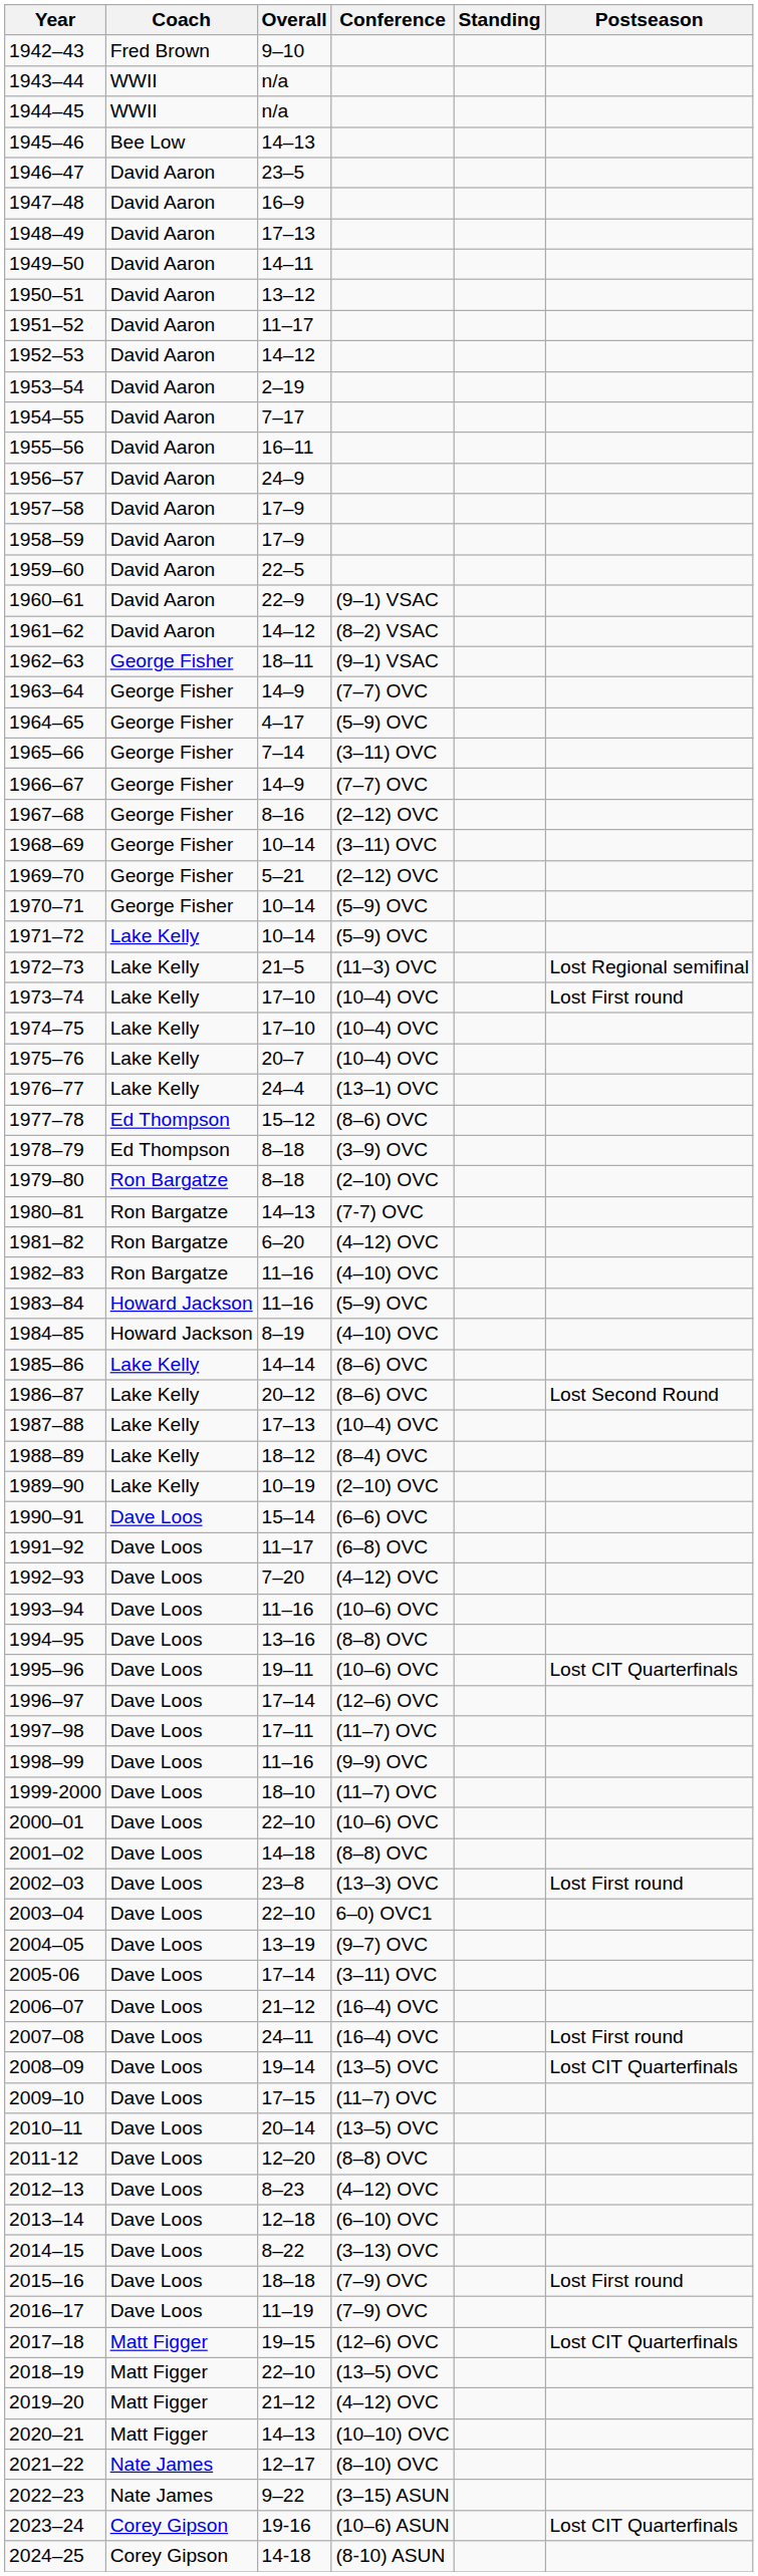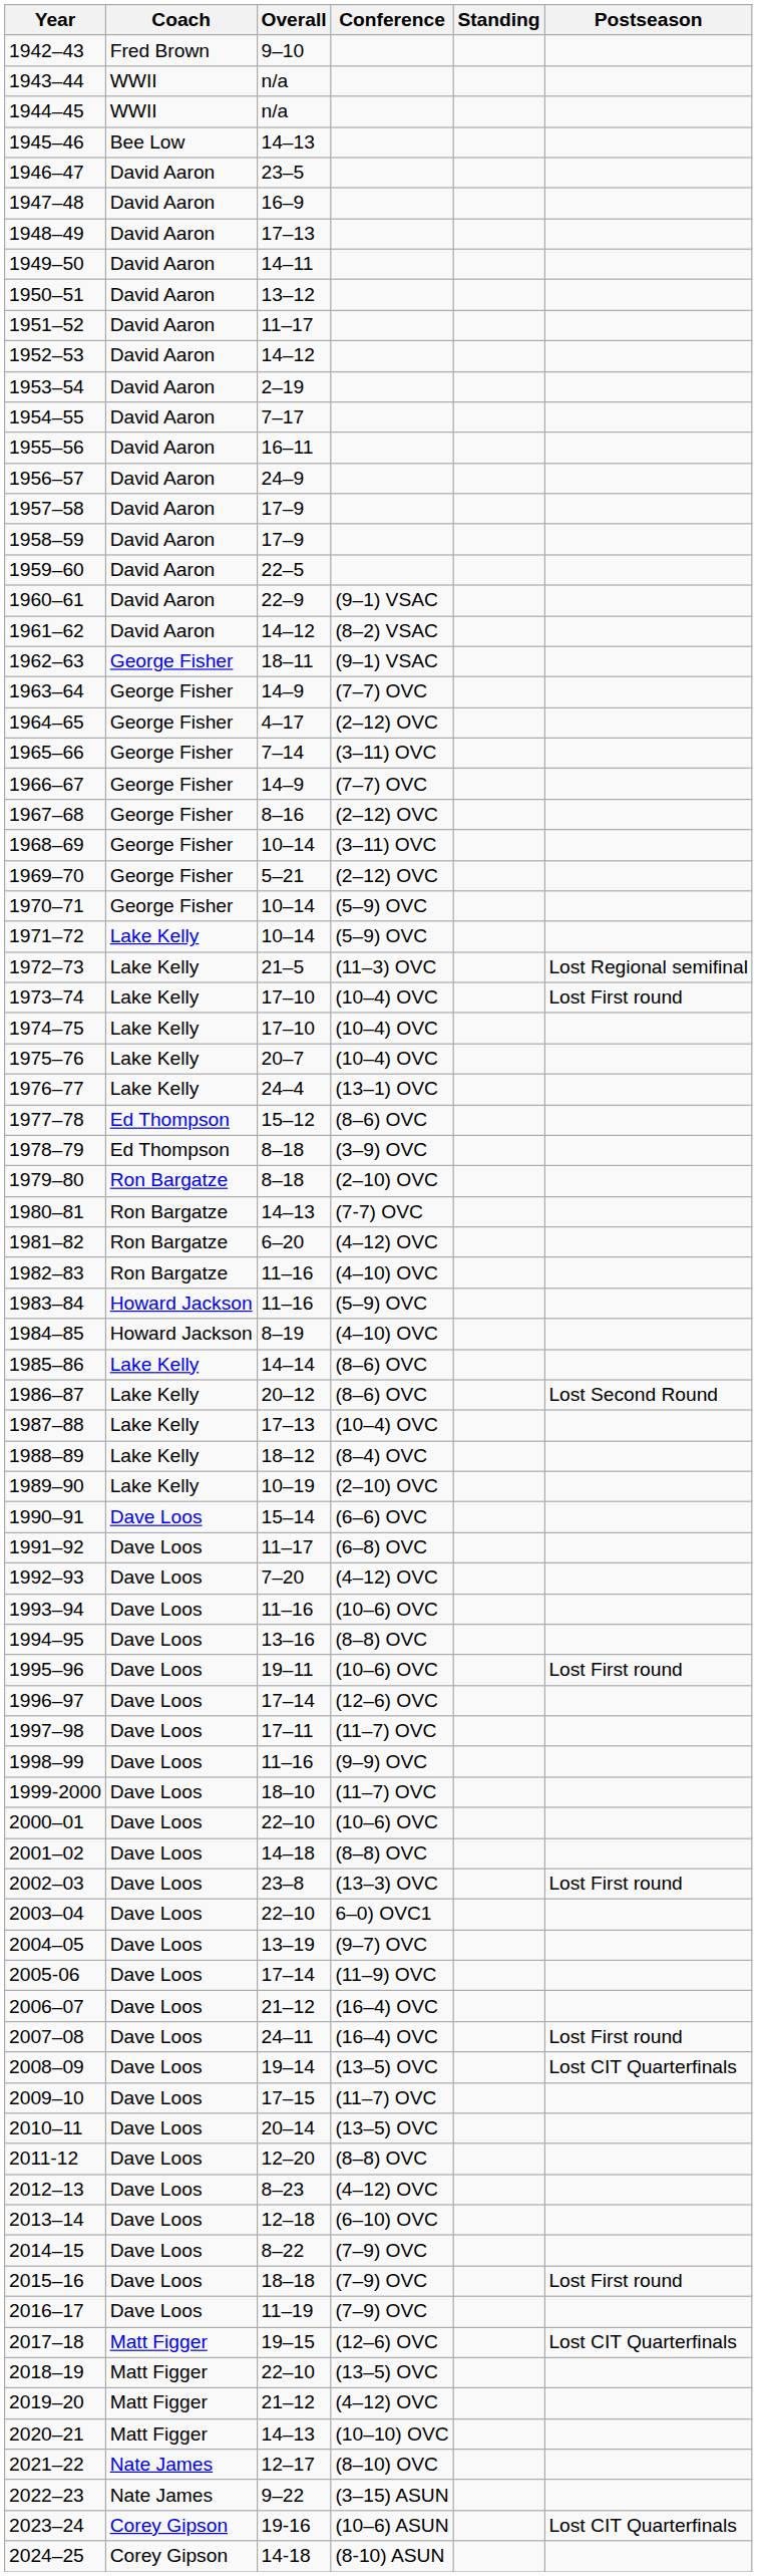1964–65 | Conference: (5–9) OVC -> (2–12) OVC
1995–96 | Postseason: Lost CIT Quarterfinals -> Lost First round
2005-06 | Conference: (3–11) OVC -> (11–9) OVC
2014–15 | Conference: (3–13) OVC -> (7–9) OVC
